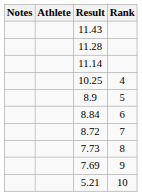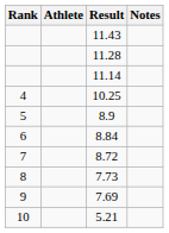columns swapped: Rank <-> Notes
